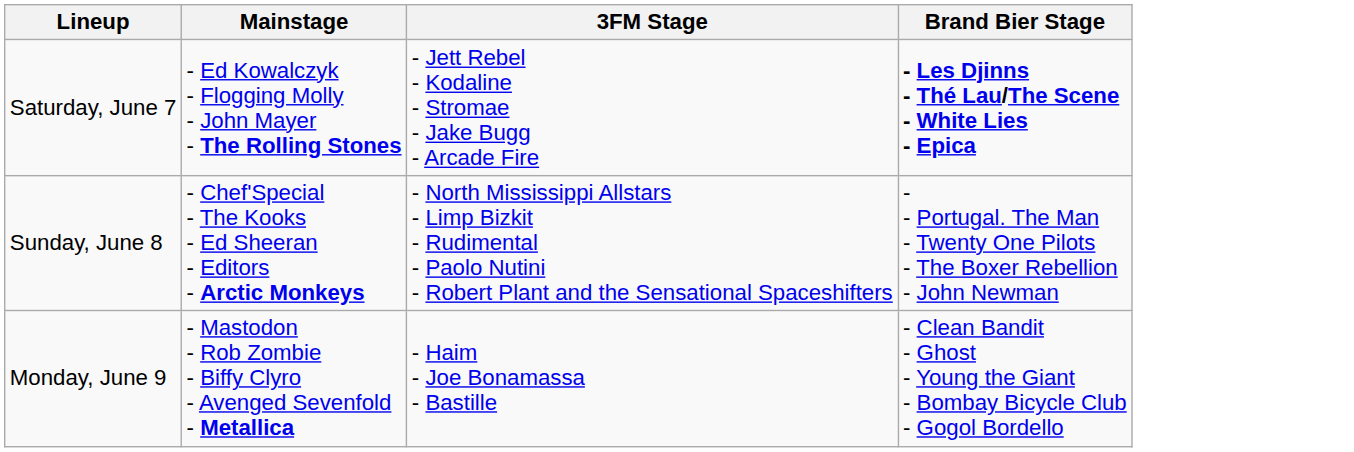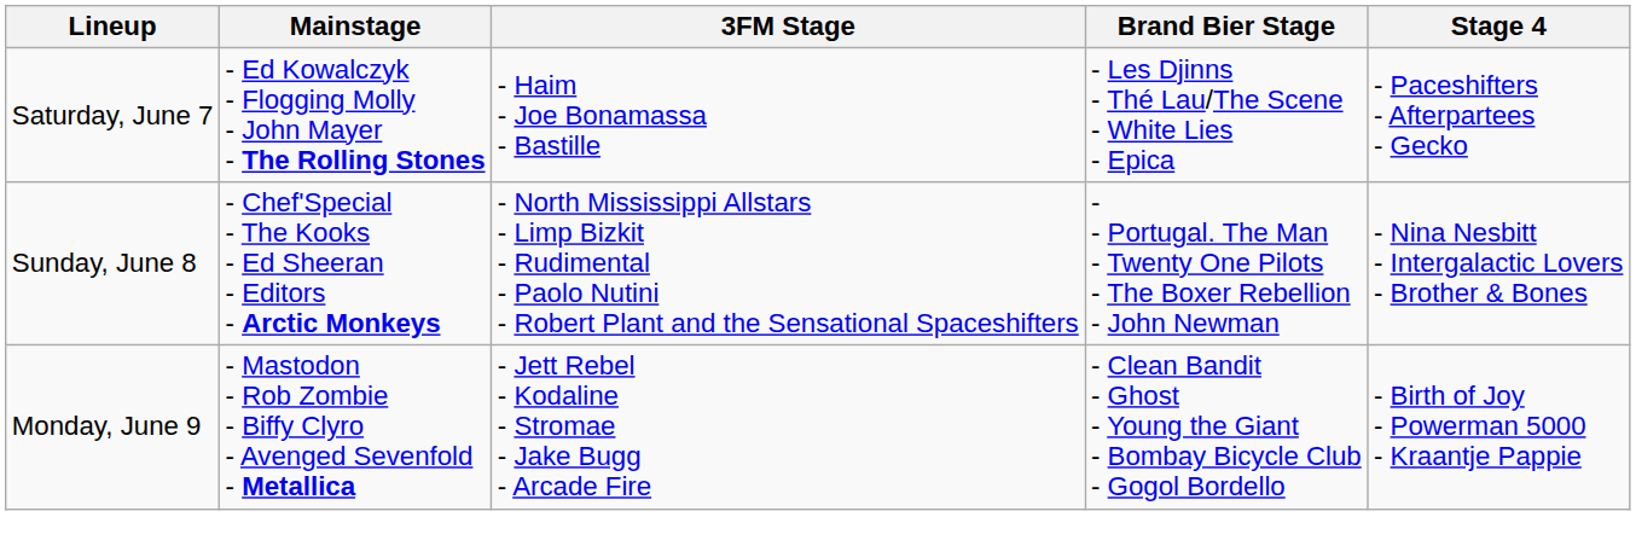+ column: Stage 4 | - Paceshifters - Afterpartees - Gecko | - Nina Nesbitt - Intergalactic Lovers - Brother & Bones | - Birth of Joy - Powerman 5000 - Kraantje Pappie
Saturday, June 7 | 3FM Stage: - Jett Rebel - Kodaline - Stromae - Jake Bugg - Arcade Fire -> - Haim - Joe Bonamassa - Bastille
Saturday, June 7 | Brand Bier Stage: bold -> normal
Monday, June 9 | 3FM Stage: - Haim - Joe Bonamassa - Bastille -> - Jett Rebel - Kodaline - Stromae - Jake Bugg - Arcade Fire
